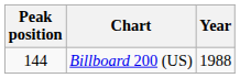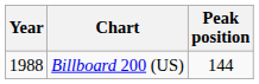columns swapped: Year <-> Peak position
